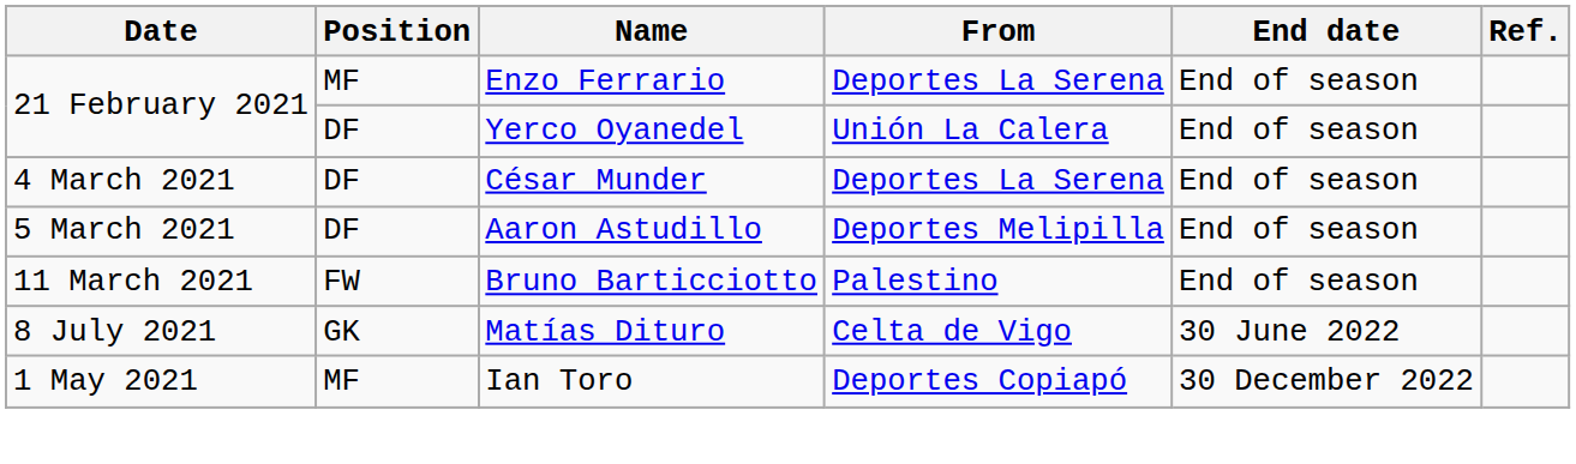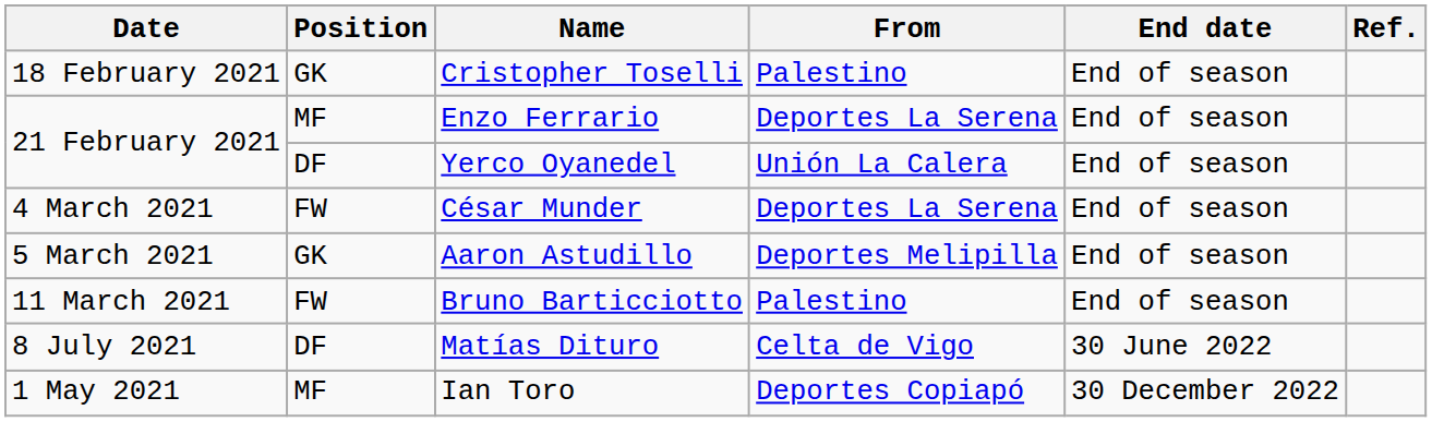+ row: 18 February 2021 | GK | Cristopher Toselli | Palestino | End of season
César Munder | Position: DF -> FW
Aaron Astudillo | Position: DF -> GK
Matías Dituro | Position: GK -> DF
